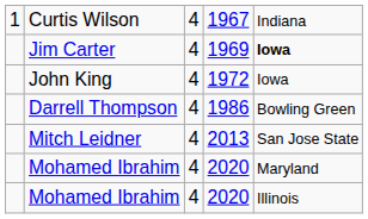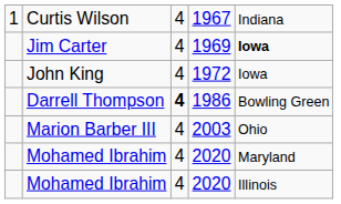Darrell Thompson | column 3: normal -> bold
+ row: Marion Barber III | 4 | 2003 | Ohio
- row: Mitch Leidner | 4 | 2013 | San Jose State
